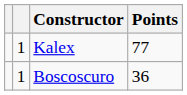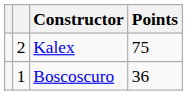Kalex | column 2: 1 -> 2
Kalex | Points: 77 -> 75
